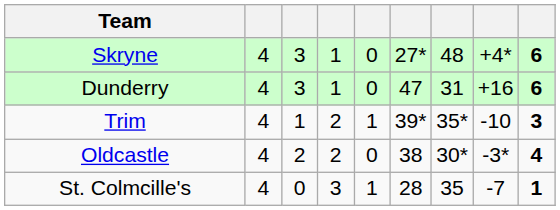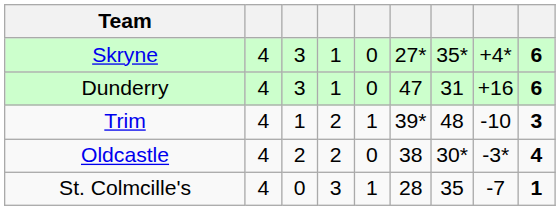Skryne | column 7: 48 -> 35*
Trim | column 7: 35* -> 48
